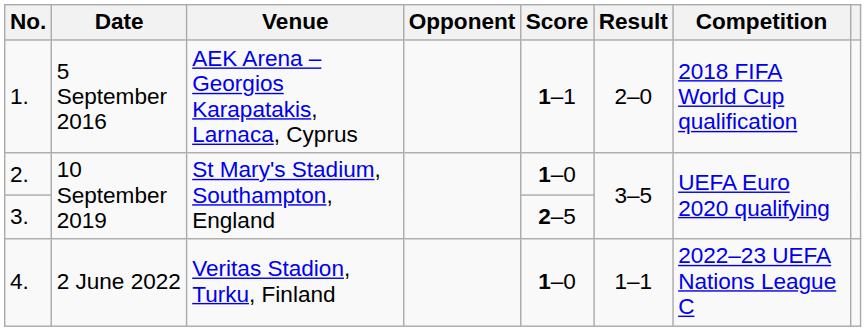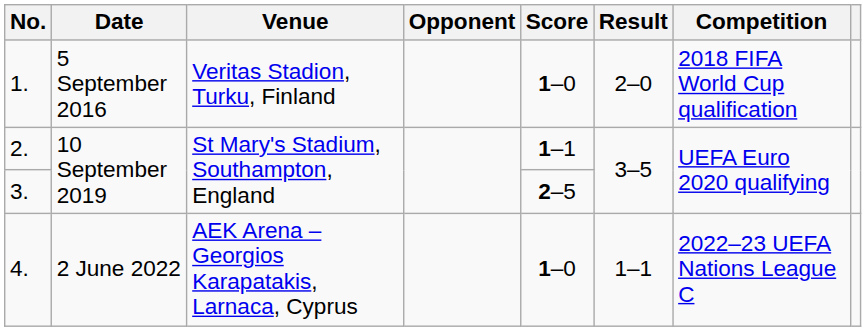1. | Venue: AEK Arena – Georgios Karapatakis, Larnaca, Cyprus -> Veritas Stadion, Turku, Finland
1. | Score: 1–1 -> 1–0
2. | Score: 1–0 -> 1–1
4. | Venue: Veritas Stadion, Turku, Finland -> AEK Arena – Georgios Karapatakis, Larnaca, Cyprus
